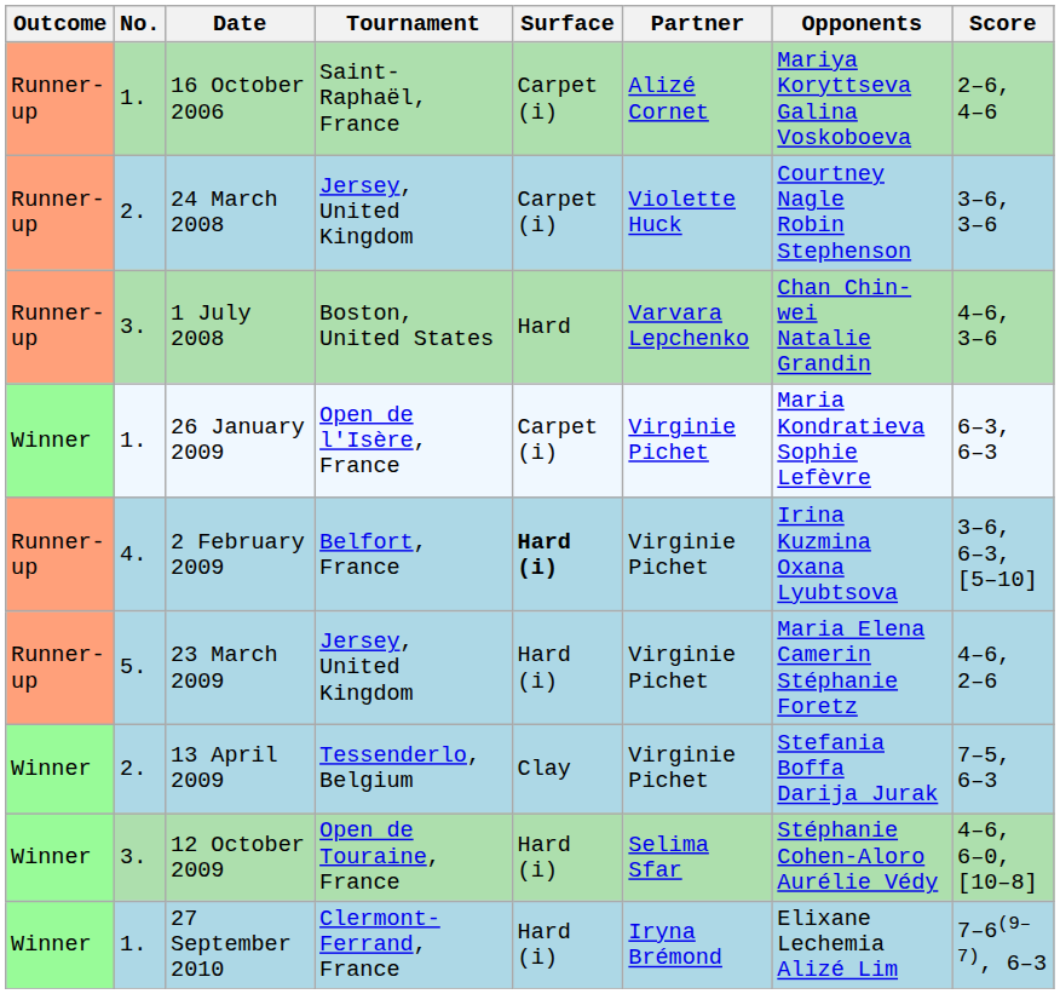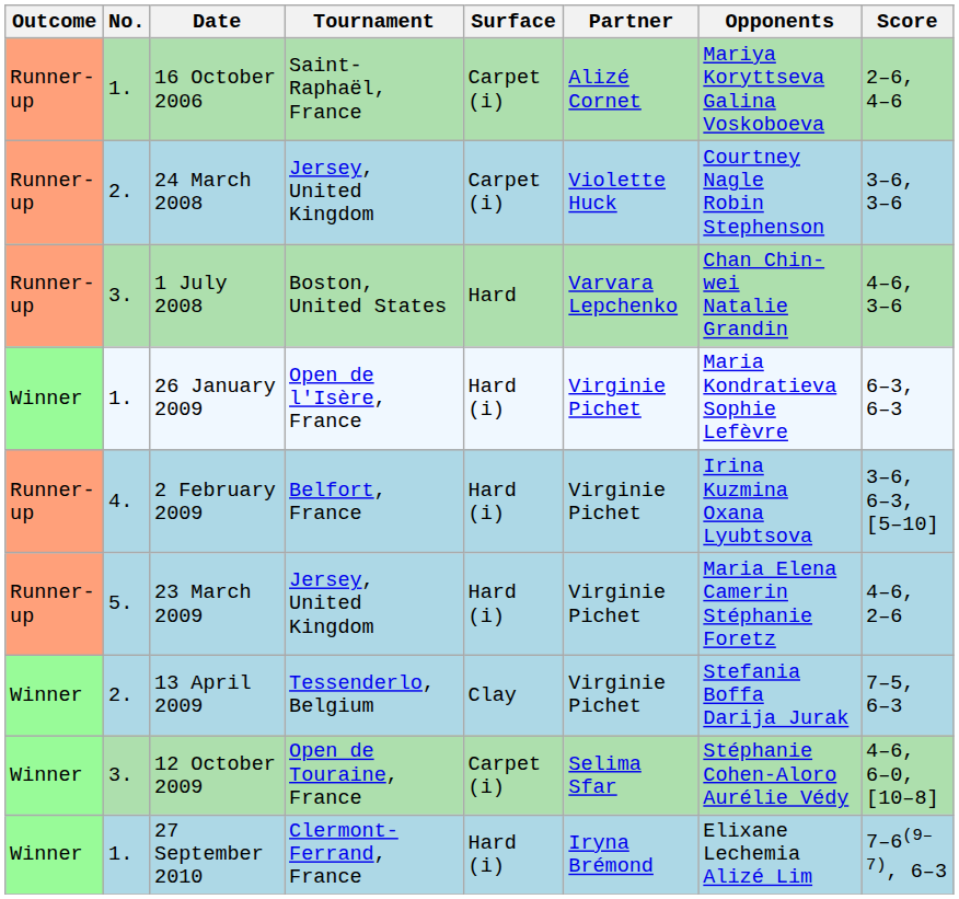26 January 2009 | Surface: Carpet (i) -> Hard (i)
2 February 2009 | Surface: bold -> normal
12 October 2009 | Surface: Hard (i) -> Carpet (i)
